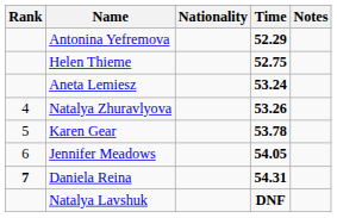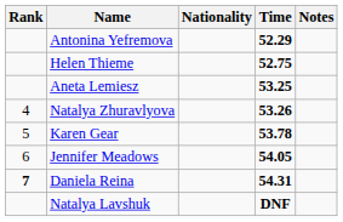Aneta Lemiesz | Time: 53.24 -> 53.25
